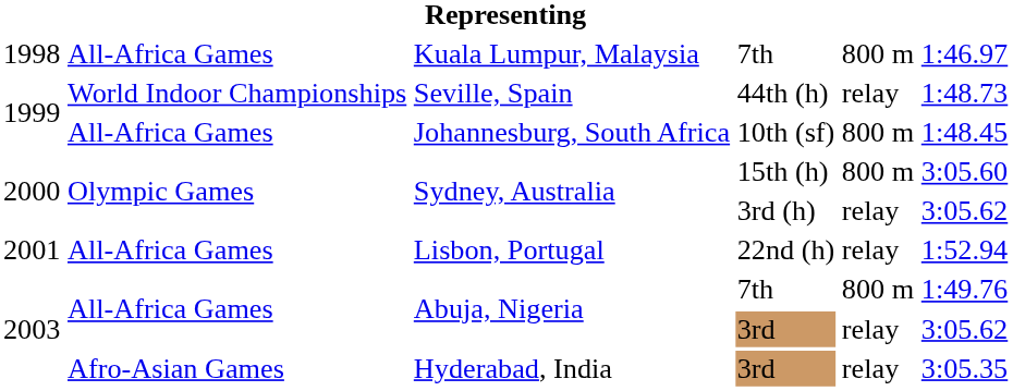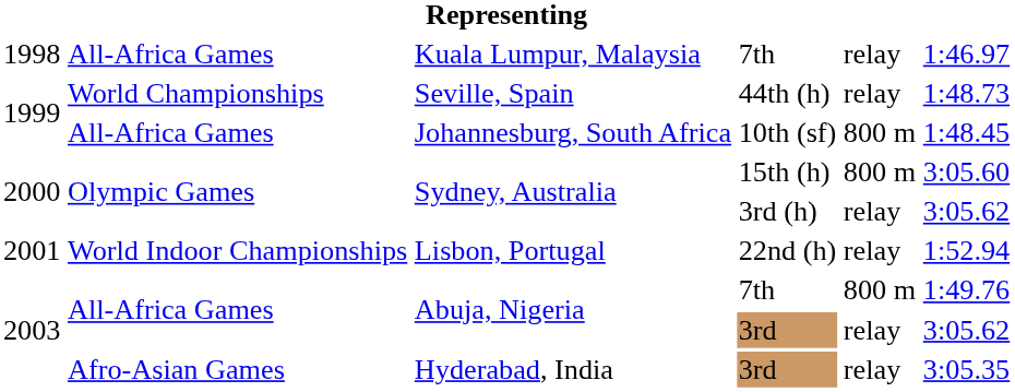Kuala Lumpur, Malaysia | column 5: 800 m -> relay
Seville, Spain | column 2: World Indoor Championships -> World Championships
Lisbon, Portugal | column 2: All-Africa Games -> World Indoor Championships
